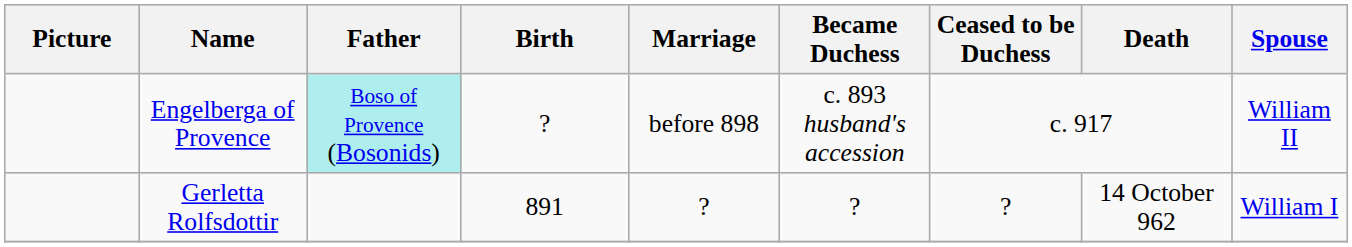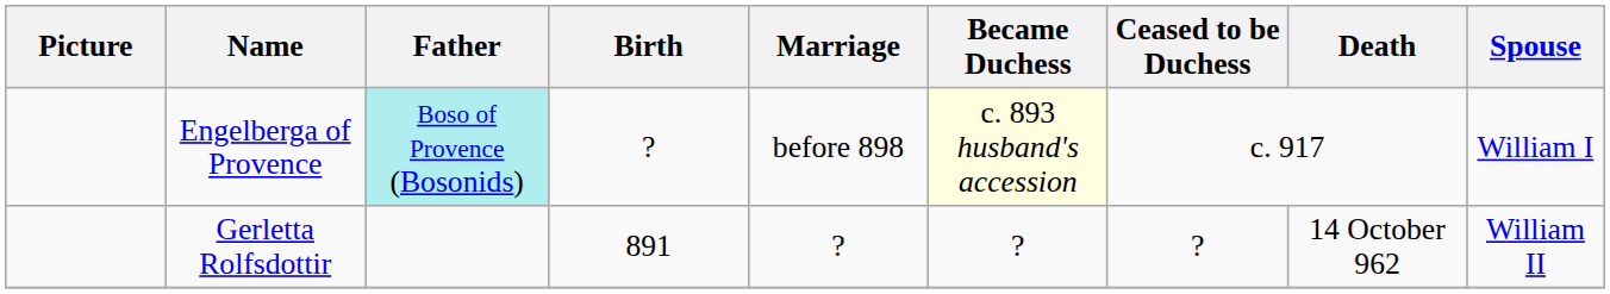Engelberga of Provence | Became Duchess: no background -> lightyellow background
Engelberga of Provence | Spouse: William II -> William I
Gerletta Rolfsdottir | Spouse: William I -> William II
